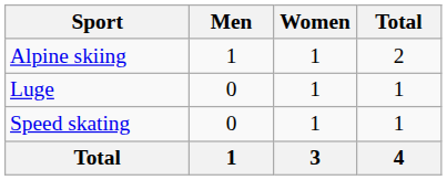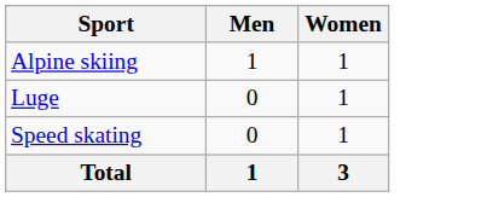- column: Total | 2 | 1 | 1 | 4
